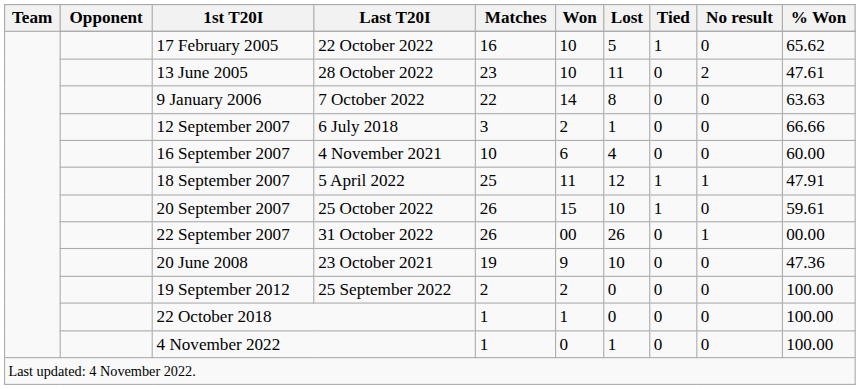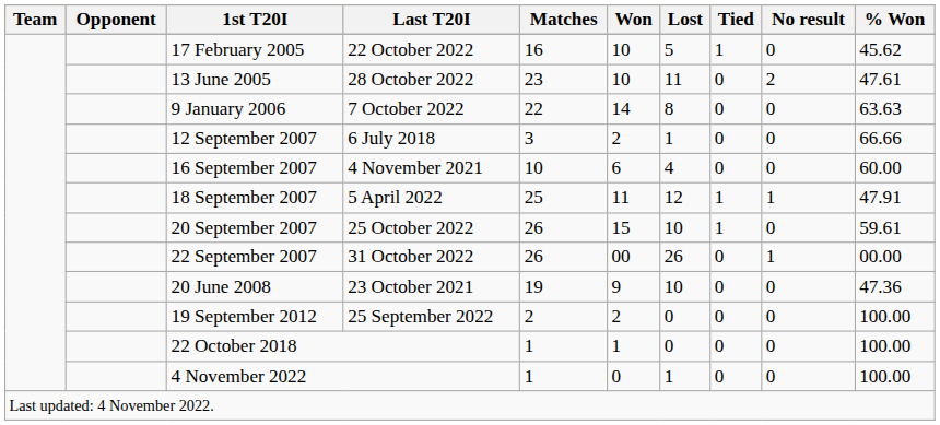17 February 2005 | % Won: 65.62 -> 45.62
